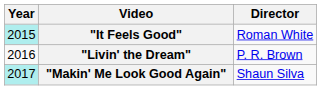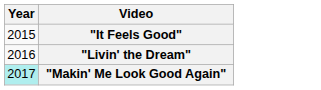- column: Director | Roman White | P. R. Brown | Shaun Silva
"It Feels Good" | Year: paleturquoise background -> no background
